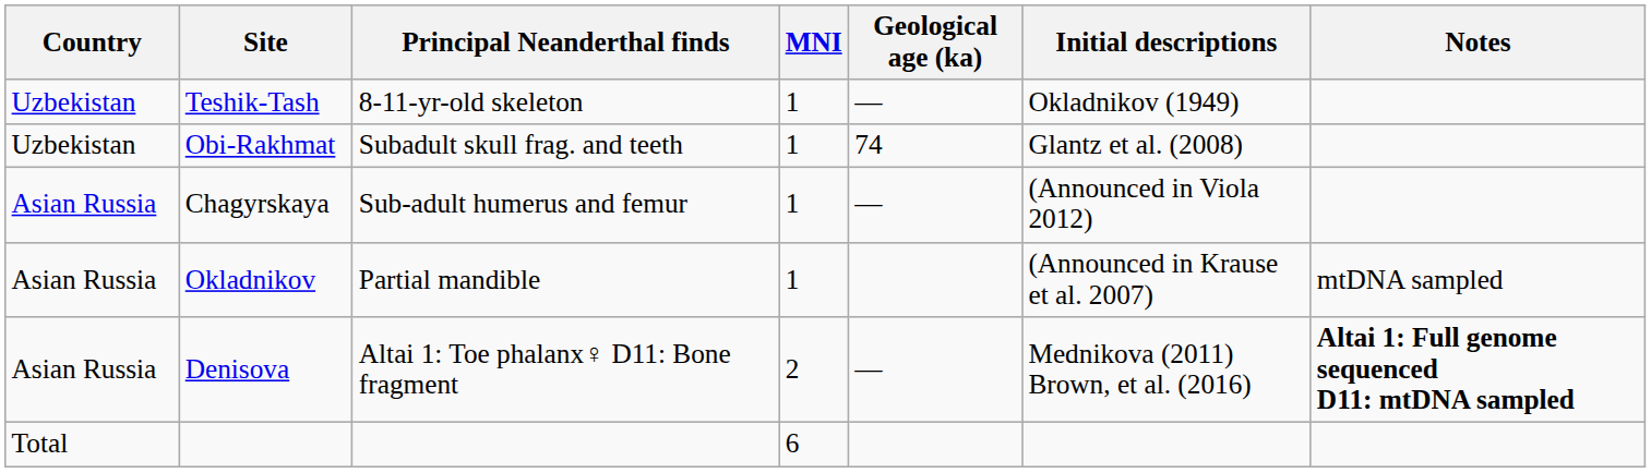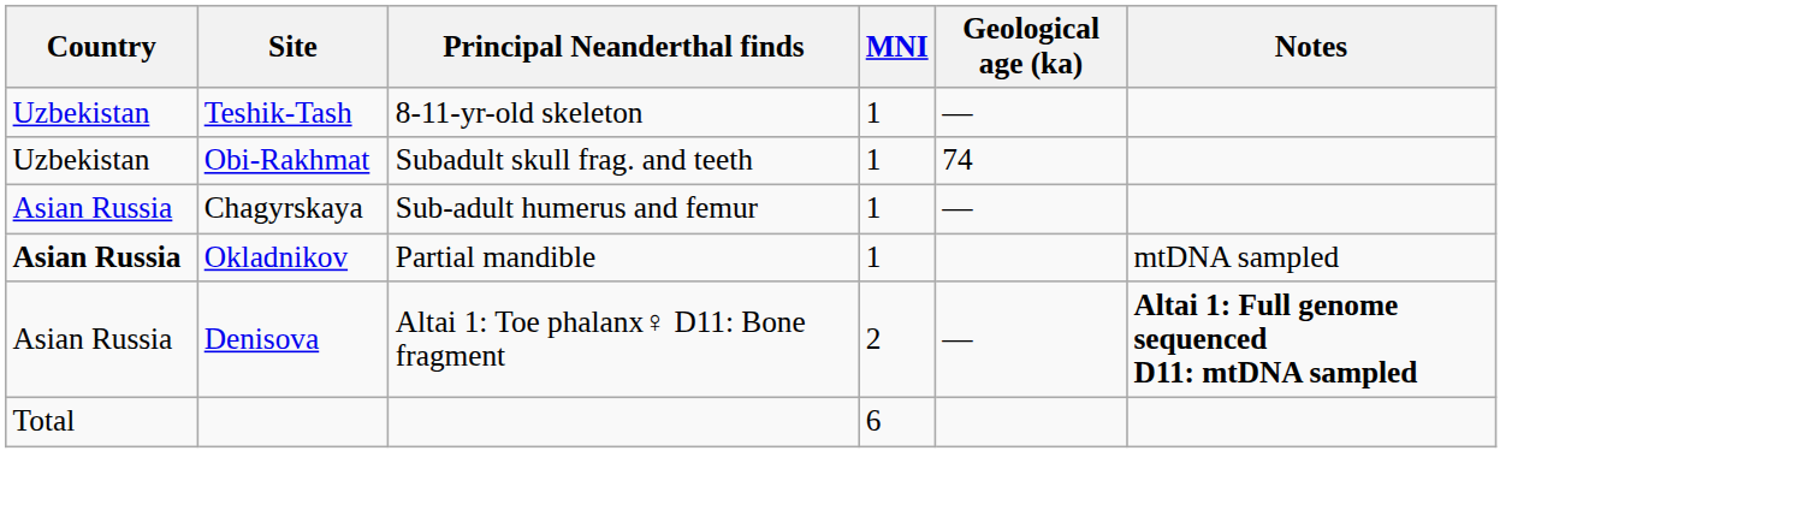- column: Initial descriptions | Okladnikov (1949) | Glantz et al. (2008) | (Announced in Viola 2012) | (Announced in Krause et al. 2007) | Mednikova (2011) Brown, et al. (2016)
Okladnikov | Country: normal -> bold
